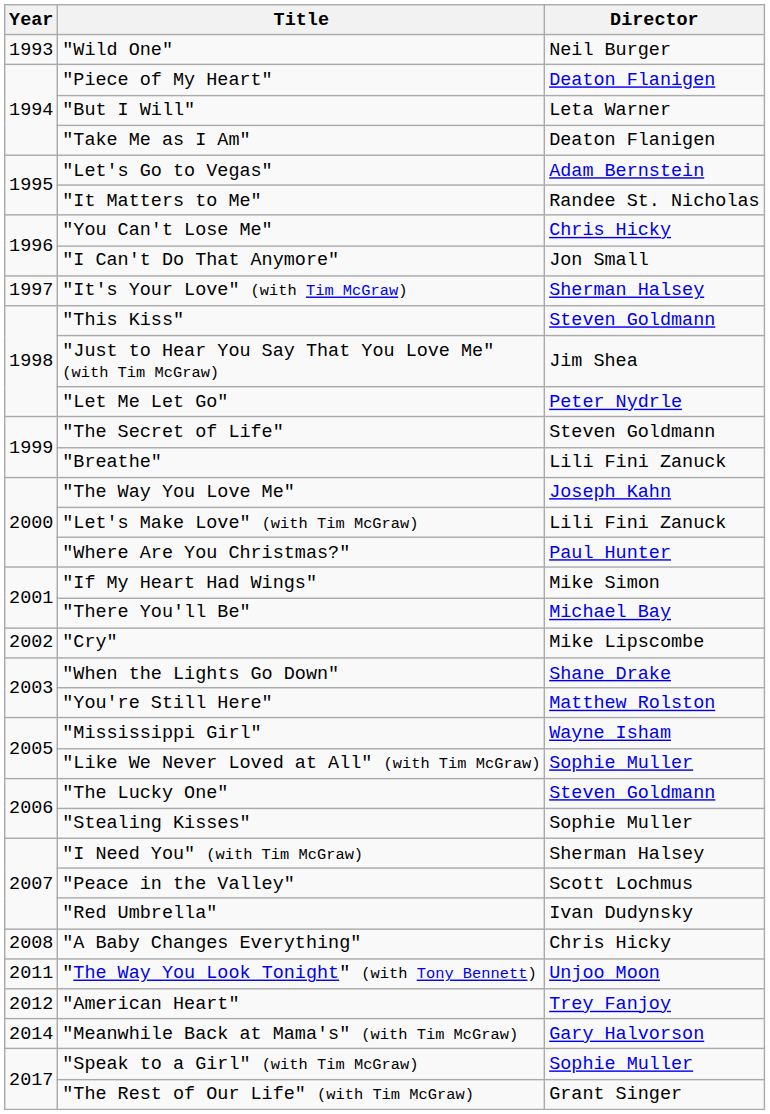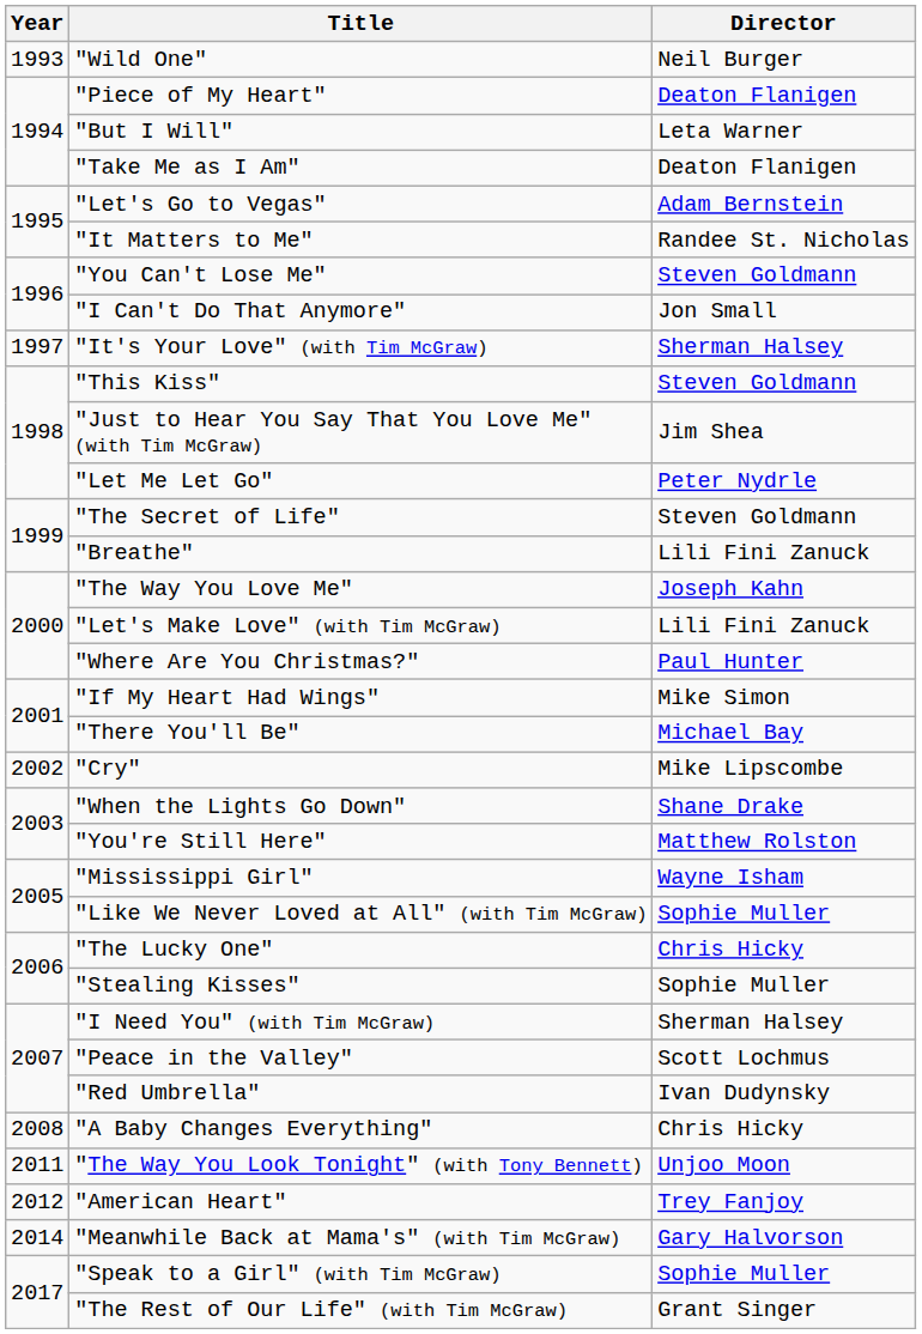"You Can't Lose Me" | Director: Chris Hicky -> Steven Goldmann
"The Lucky One" | Director: Steven Goldmann -> Chris Hicky
